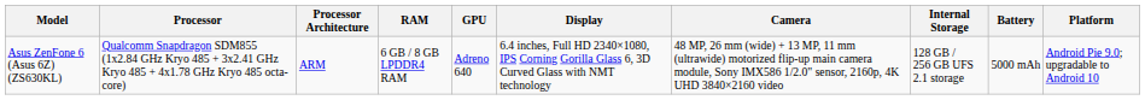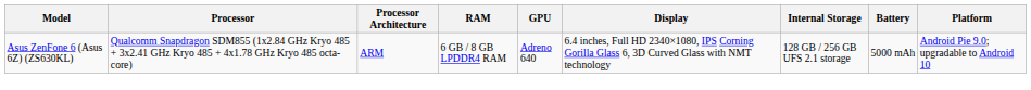- column: Camera | 48 MP, 26 mm (wide) + 13 MP, 11 mm (ultrawide) motorized flip-up main camera module, Sony IMX586 1/2.0" sensor, 2160p, 4K UHD 3840×2160 video
